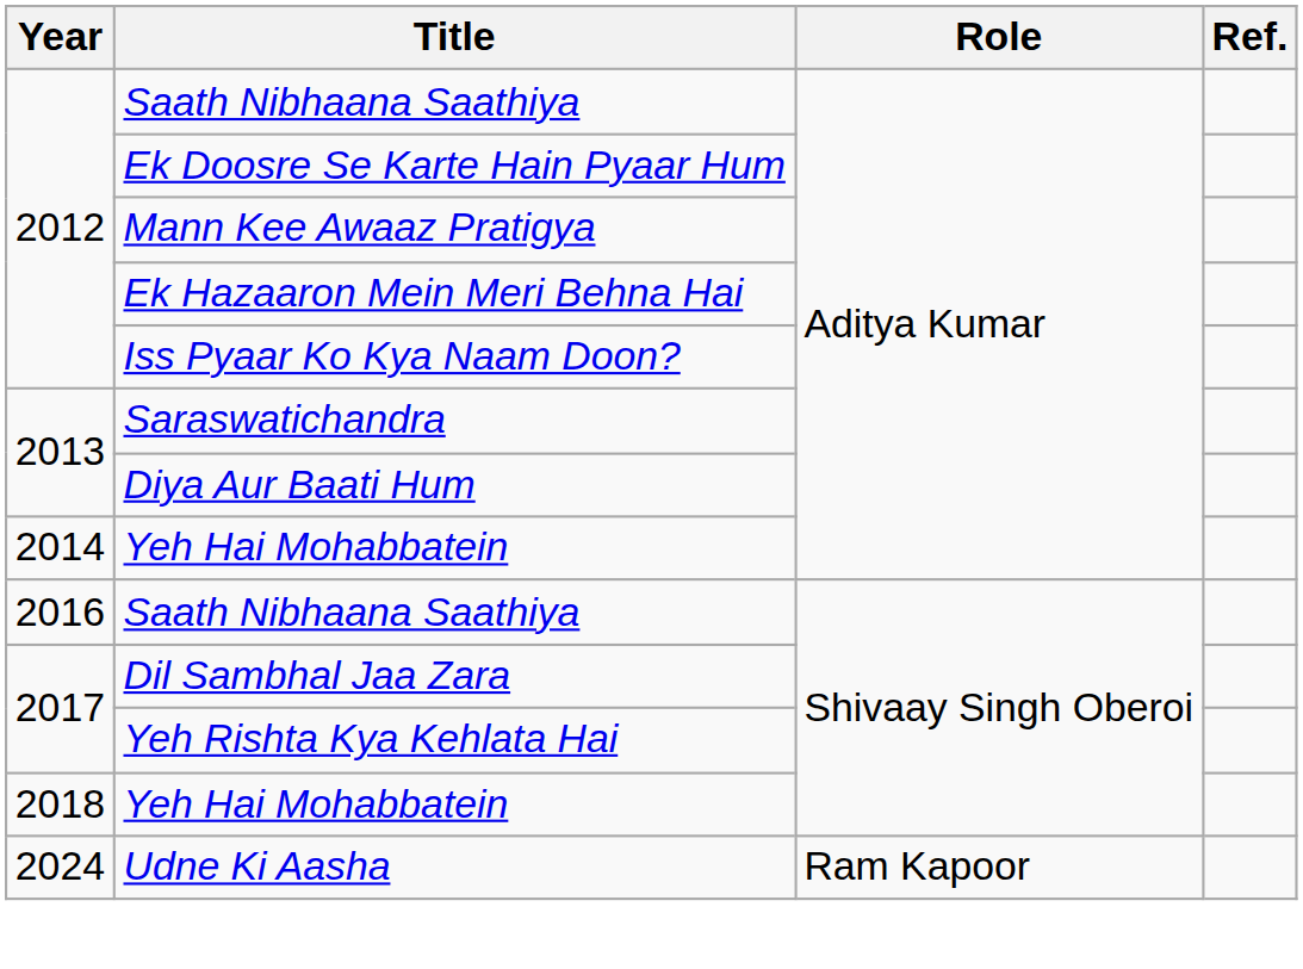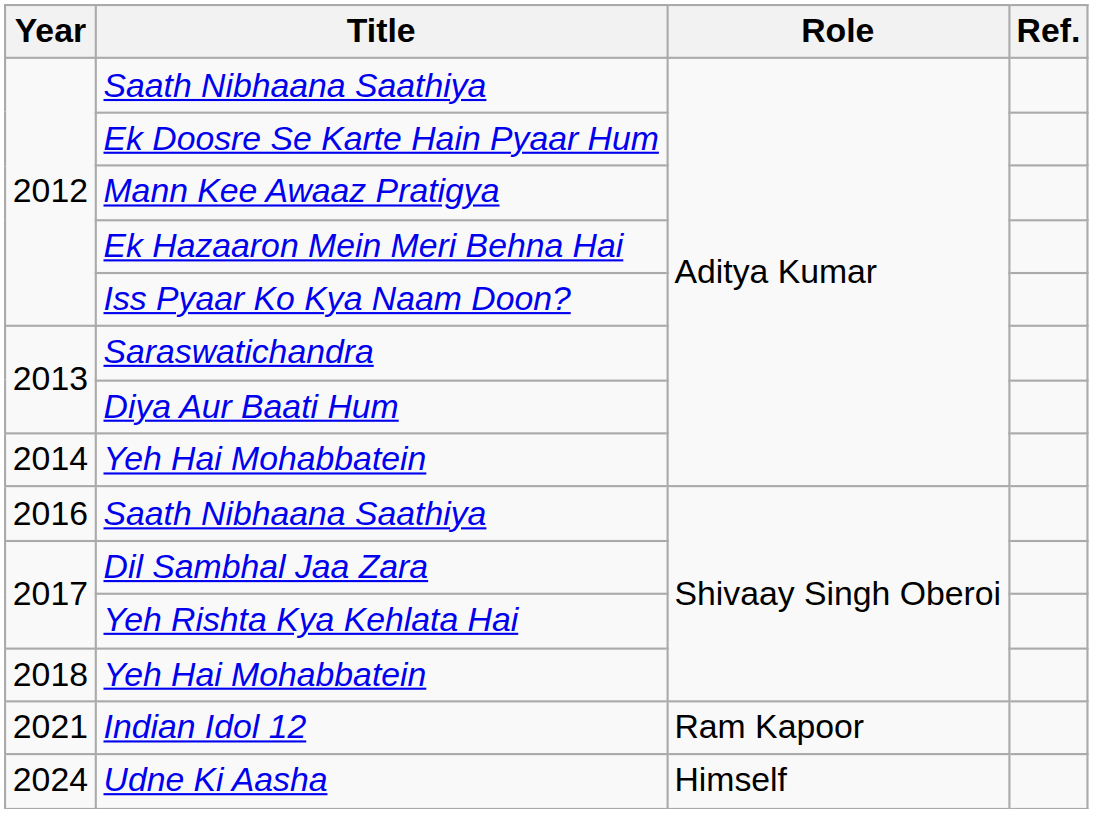+ row: 2021 | Indian Idol 12 | Ram Kapoor
Udne Ki Aasha | Role: Ram Kapoor -> Himself
